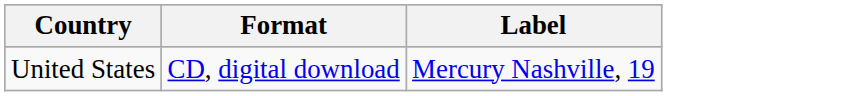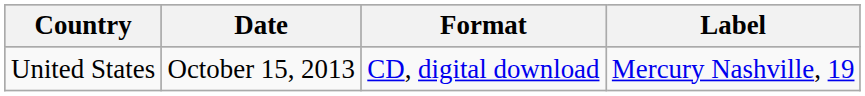+ column: Date | October 15, 2013
